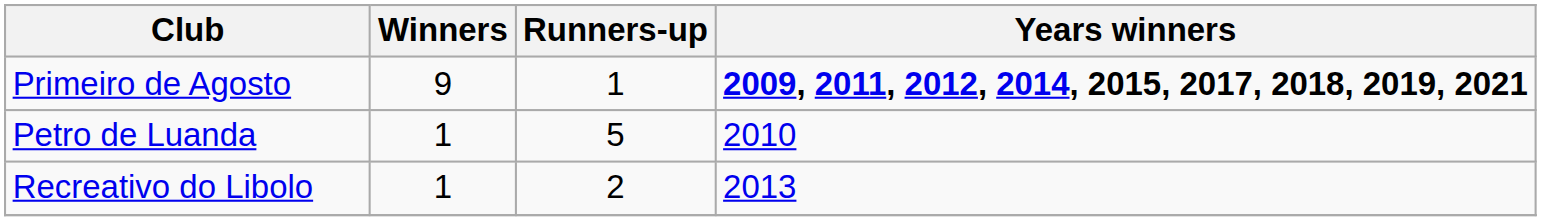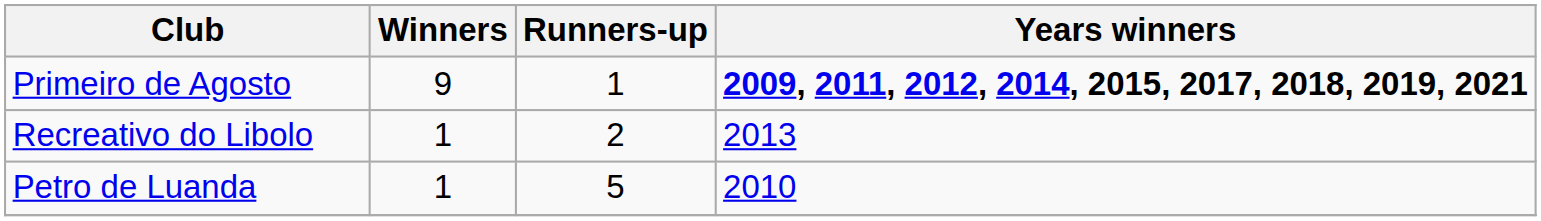rows swapped: Recreativo do Libolo <-> Petro de Luanda
